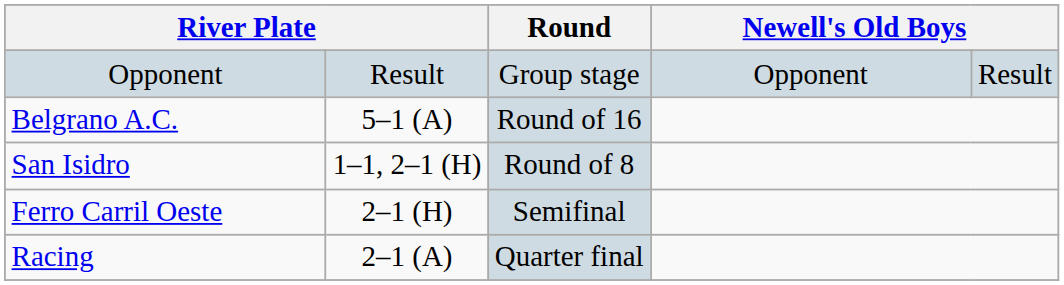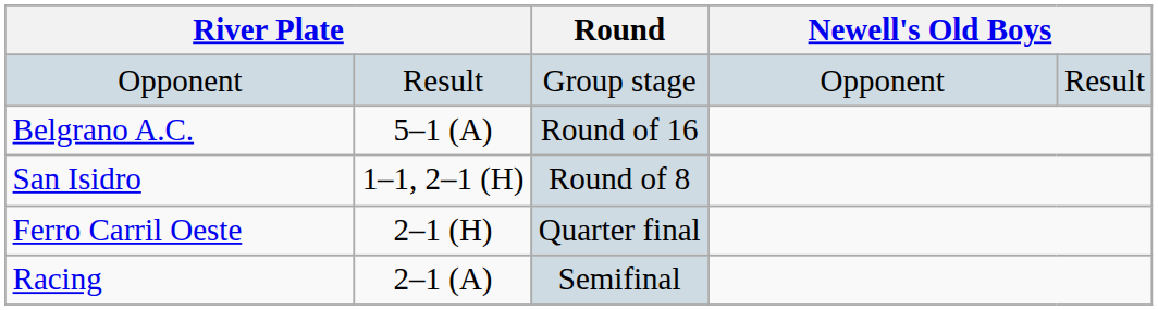Ferro Carril Oeste | Round: Semifinal -> Quarter final
Racing | Round: Quarter final -> Semifinal
